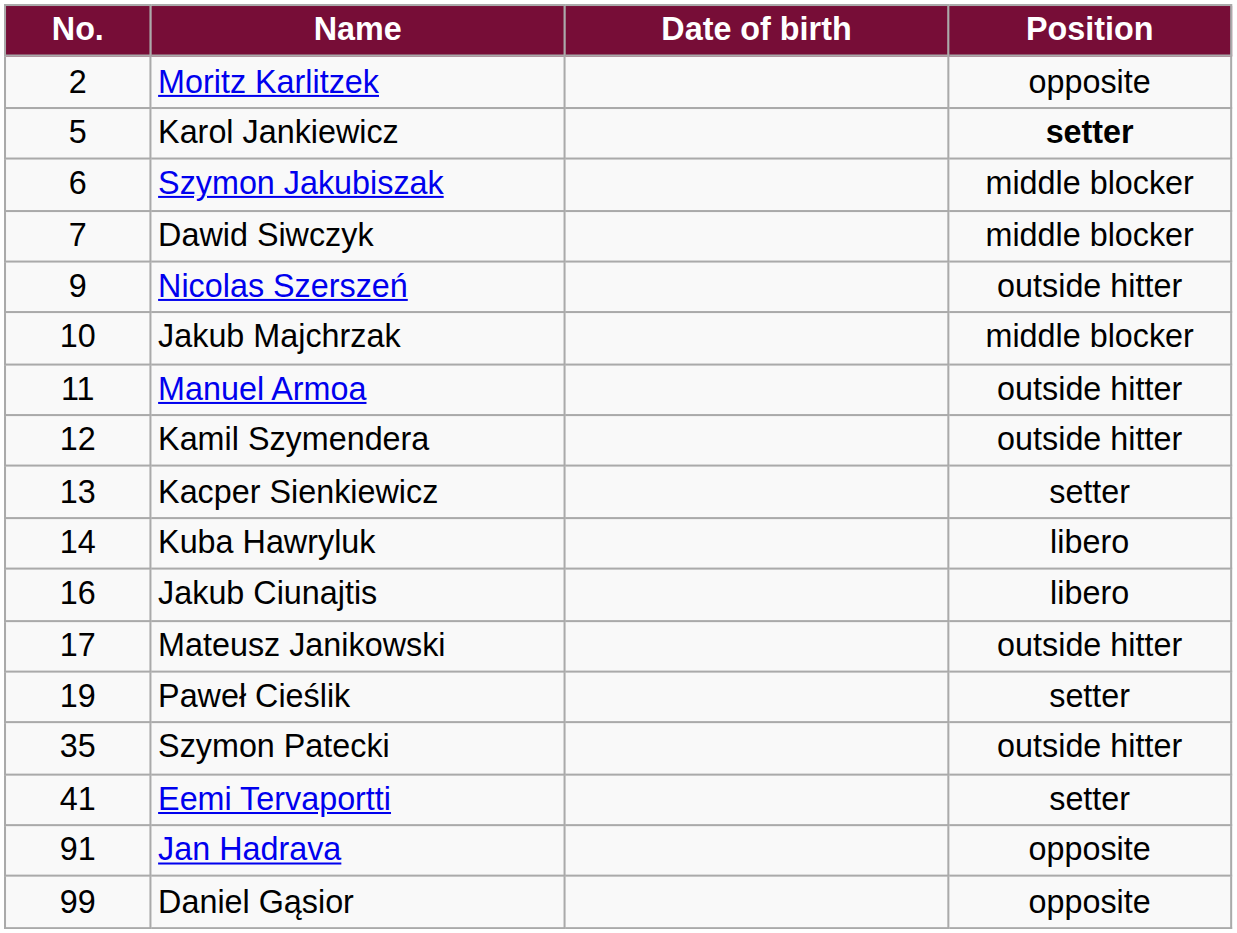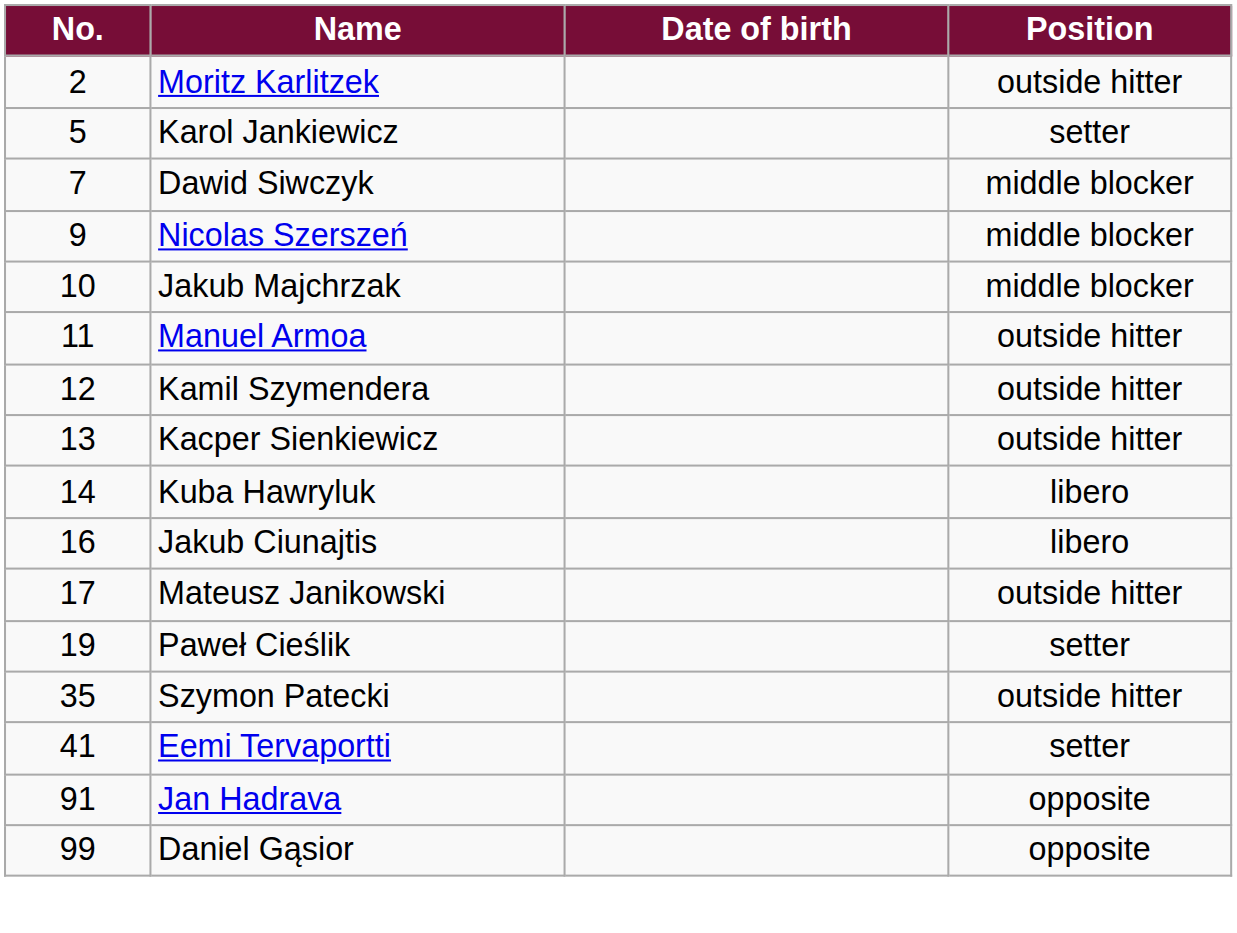Moritz Karlitzek | Position: opposite -> outside hitter
Karol Jankiewicz | Position: bold -> normal
- row: 6 | Szymon Jakubiszak | middle blocker
Nicolas Szerszeń | Position: outside hitter -> middle blocker
Kacper Sienkiewicz | Position: setter -> outside hitter
